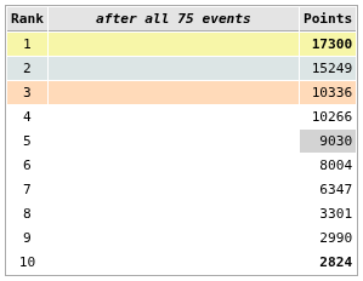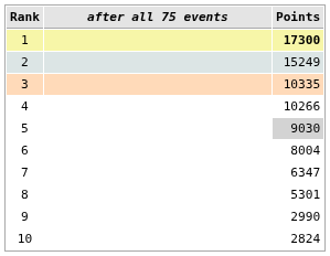3 | Points: 10336 -> 10335
8 | Points: 3301 -> 5301
10 | Points: bold -> normal
